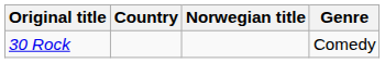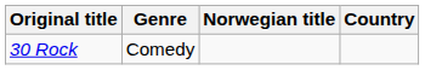columns swapped: Country <-> Genre
